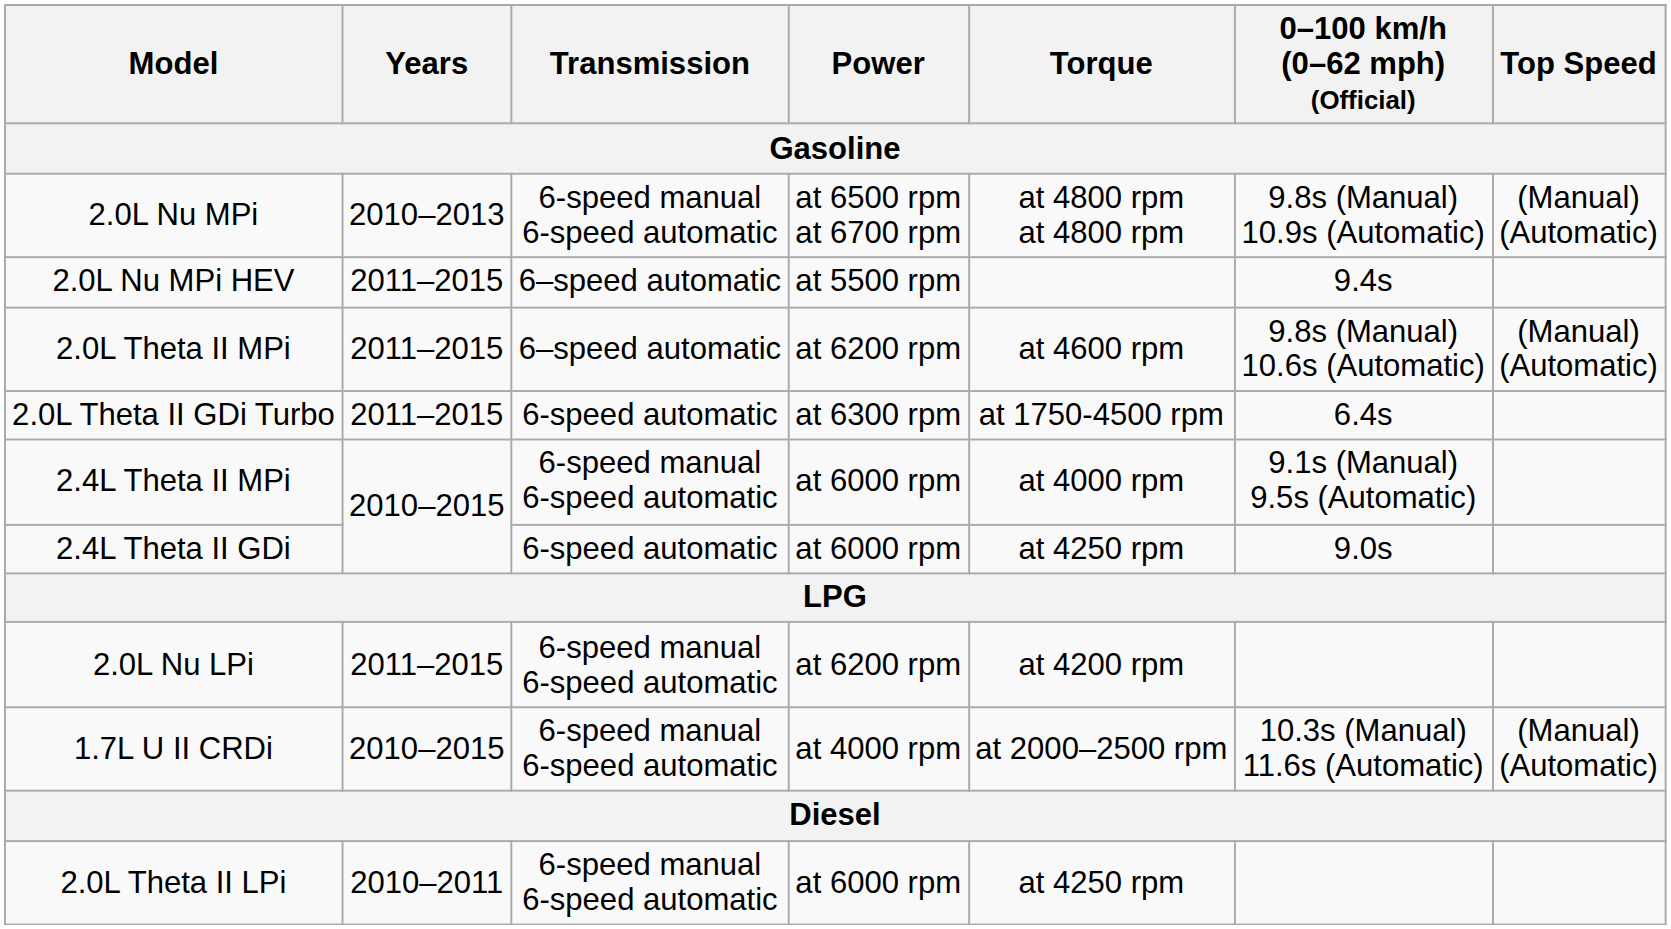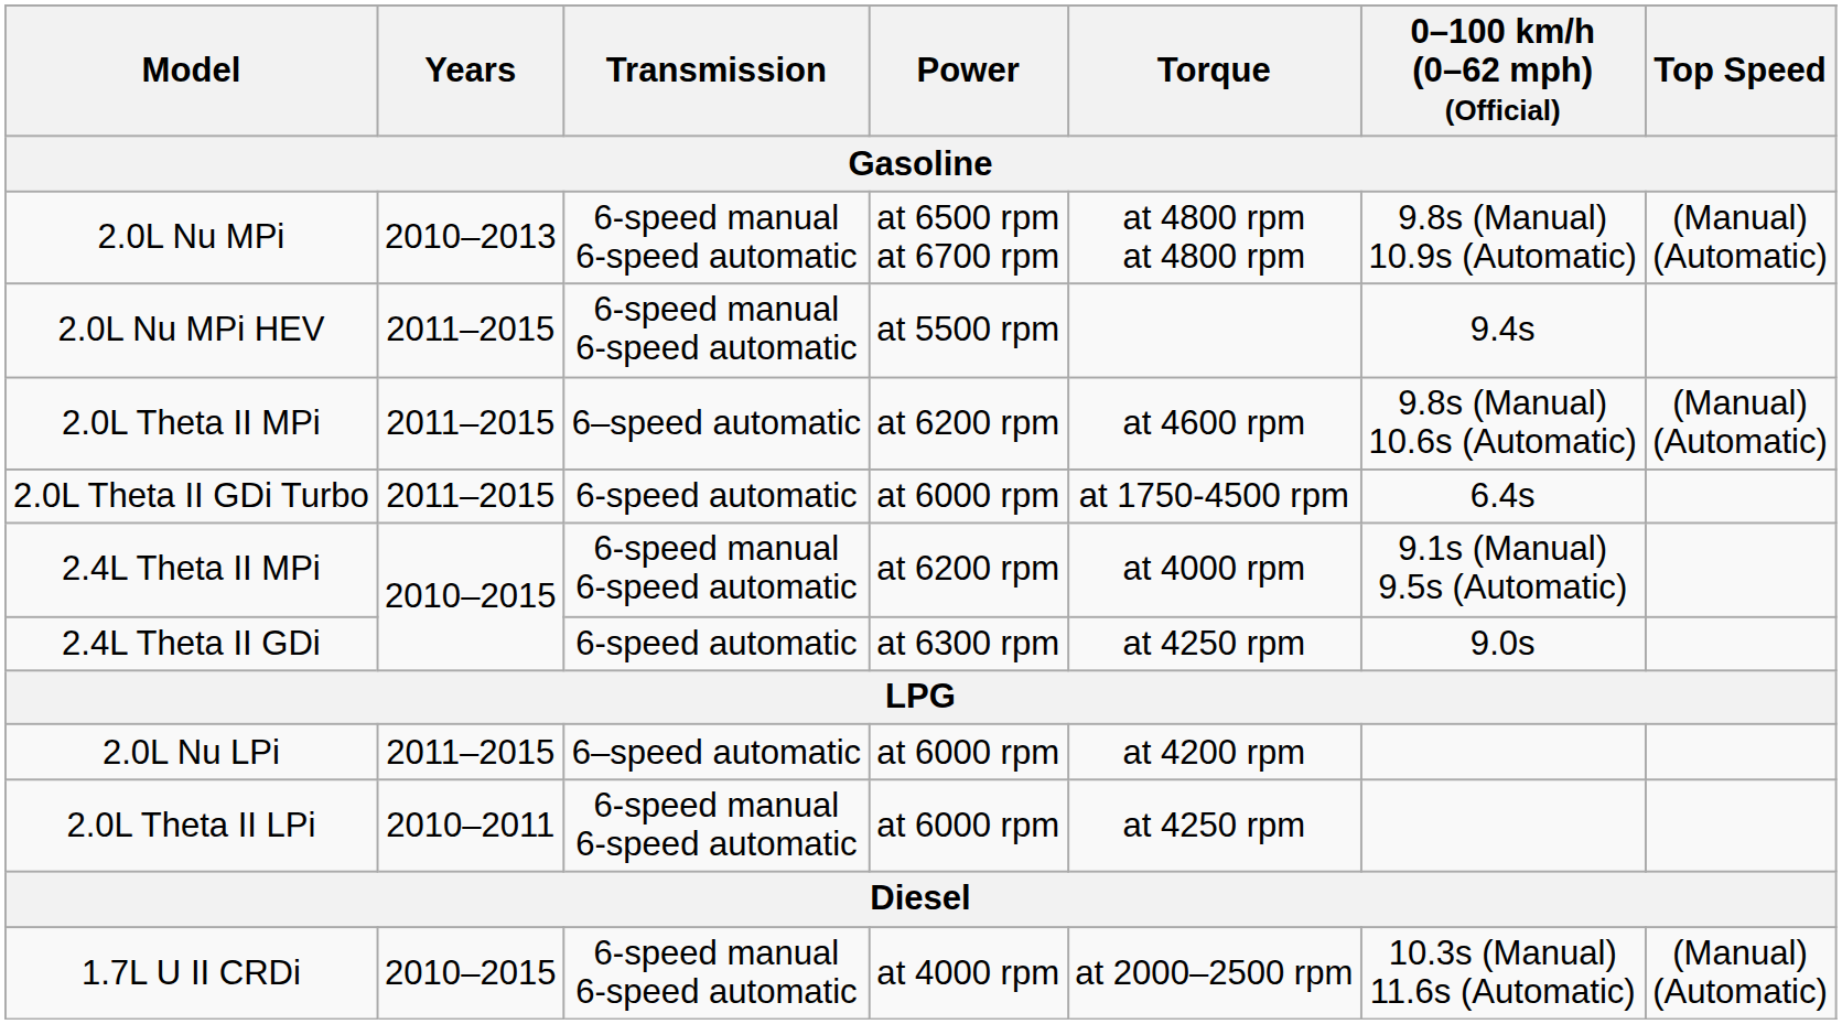2.0L Nu MPi HEV | Transmission: 6–speed automatic -> 6-speed manual 6-speed automatic
2.0L Theta II GDi Turbo | Power: at 6300 rpm -> at 6000 rpm
2.4L Theta II MPi | Power: at 6000 rpm -> at 6200 rpm
2.4L Theta II GDi | Power: at 6000 rpm -> at 6300 rpm
2.0L Nu LPi | Transmission: 6-speed manual 6-speed automatic -> 6–speed automatic
2.0L Nu LPi | Power: at 6200 rpm -> at 6000 rpm
rows swapped: 2.0L Theta II LPi <-> 1.7L U II CRDi
